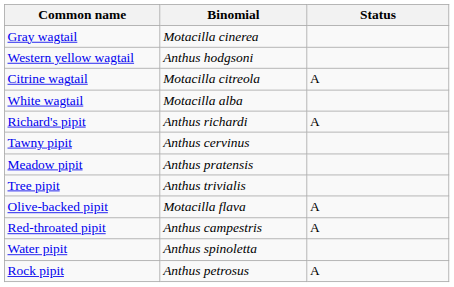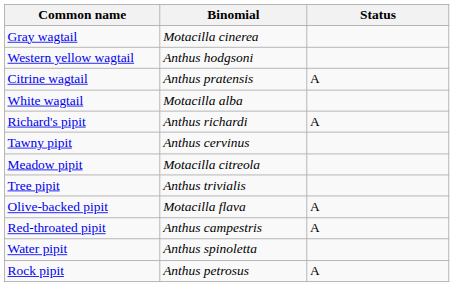Citrine wagtail | Binomial: Motacilla citreola -> Anthus pratensis
Meadow pipit | Binomial: Anthus pratensis -> Motacilla citreola
